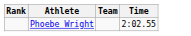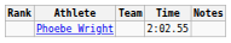+ column: Notes
